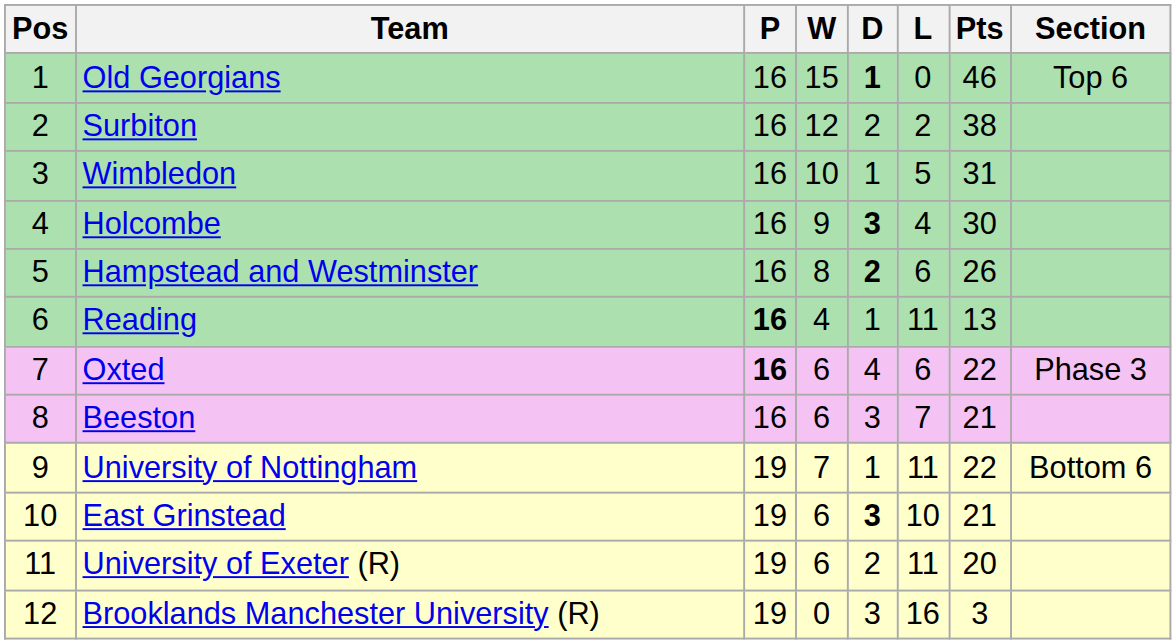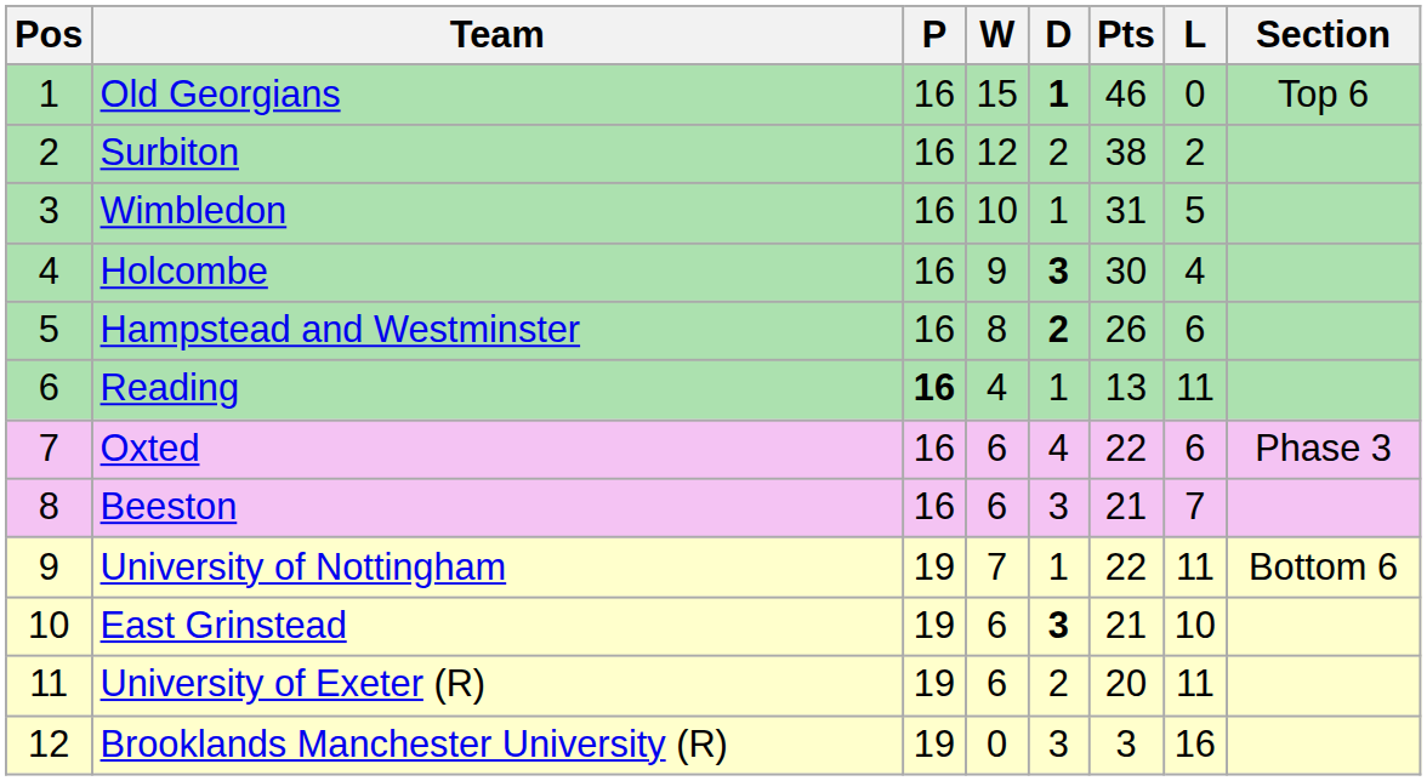columns swapped: L <-> Pts
Oxted | P: bold -> normal
